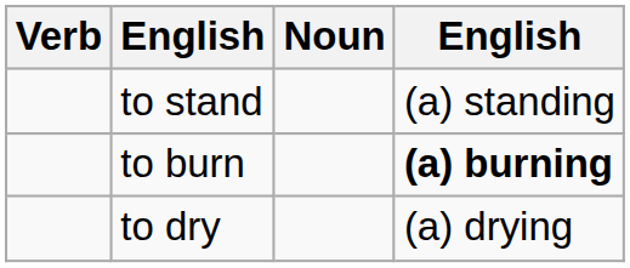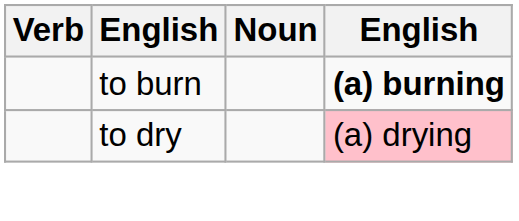- row: to stand | (a) standing
to dry | column 4: no background -> pink background
